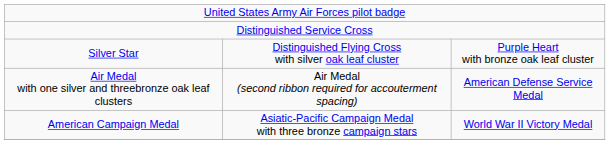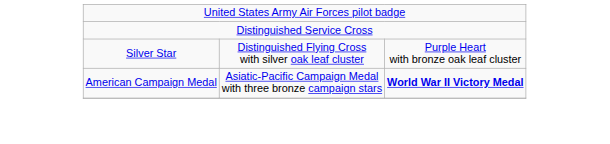- row: Air Medal with one silver and threebronze oak leaf clusters | Air Medal (second ribbon required for accouterment spacing) | American Defense Service Medal
American Campaign Medal | column 3: normal -> bold
